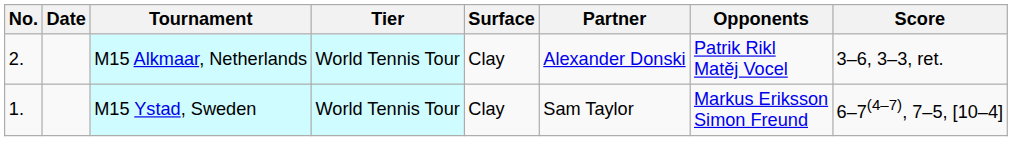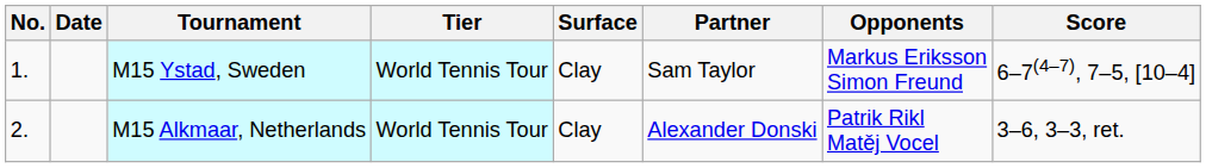rows swapped: M15 Ystad, Sweden <-> M15 Alkmaar, Netherlands
